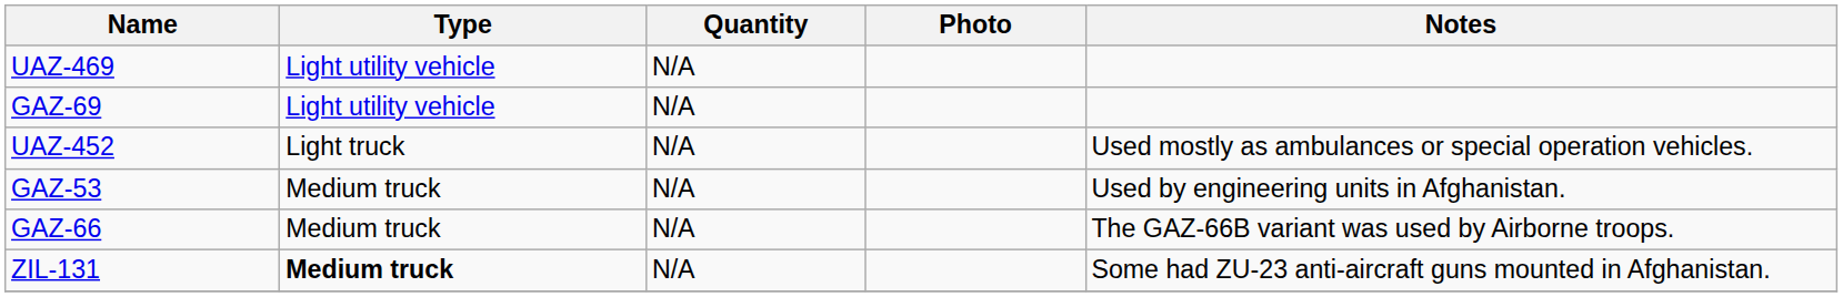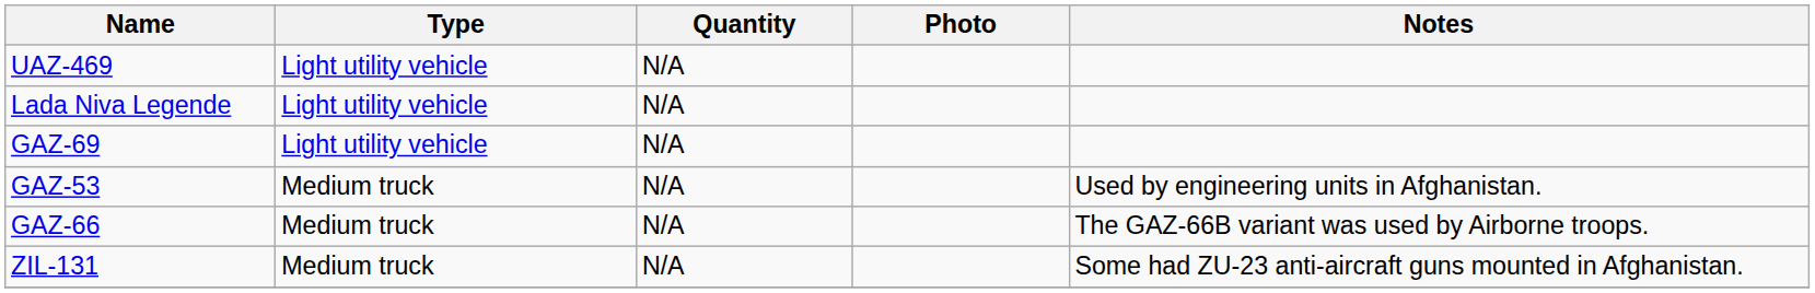+ row: Lada Niva Legende | Light utility vehicle | N/A
- row: UAZ-452 | Light truck | N/A | Used mostly as ambulances or special operation vehicles.
ZIL-131 | Type: bold -> normal
